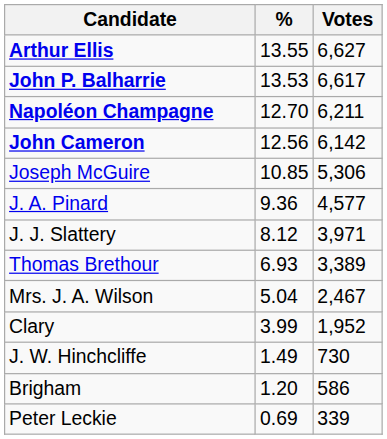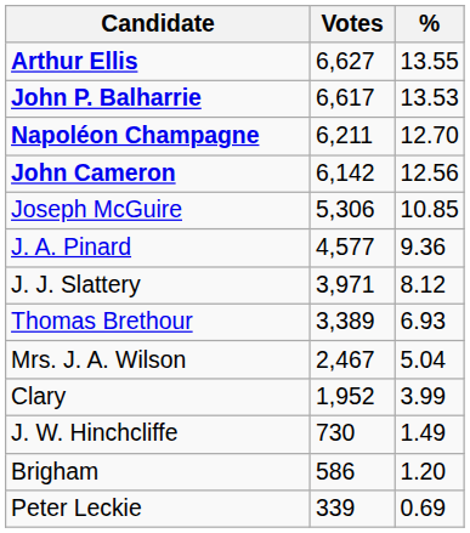columns swapped: Votes <-> %
